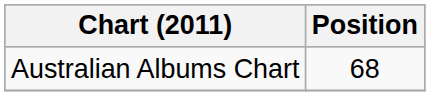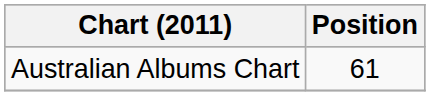Australian Albums Chart | Position: 68 -> 61
